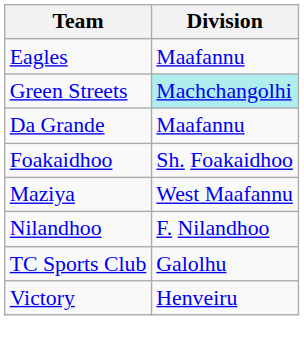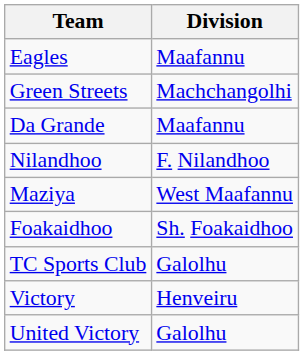Green Streets | Division: paleturquoise background -> no background
rows swapped: Foakaidhoo <-> Nilandhoo
+ row: United Victory | Galolhu
